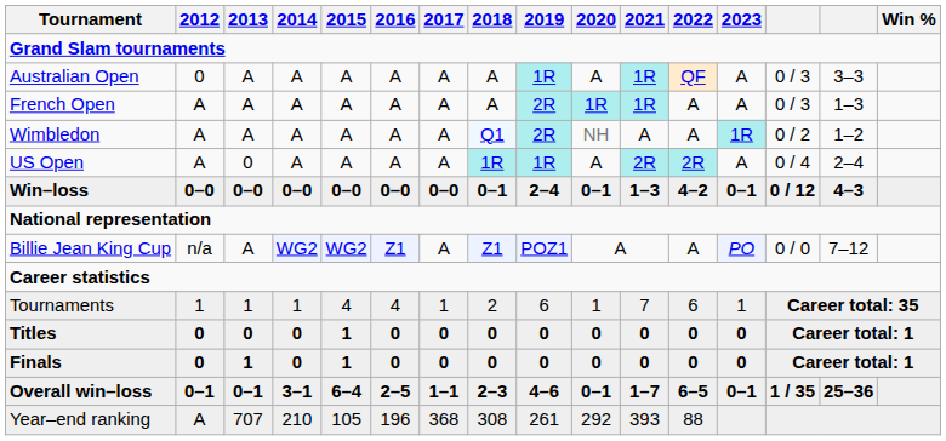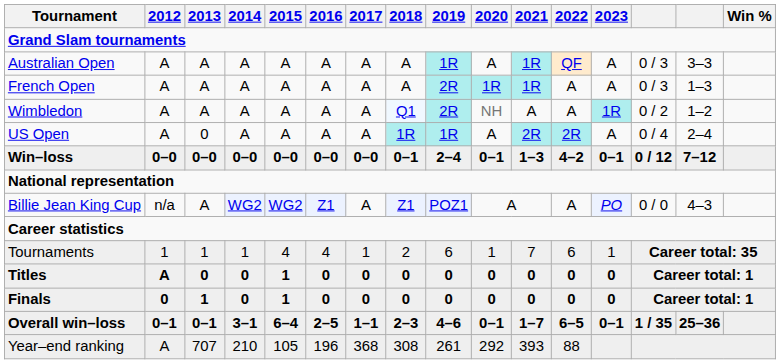Australian Open | 2012: 0 -> A
Win–loss | column 15: 4–3 -> 7–12
Billie Jean King Cup | column 15: 7–12 -> 4–3
Titles | 2012: 0 -> A
